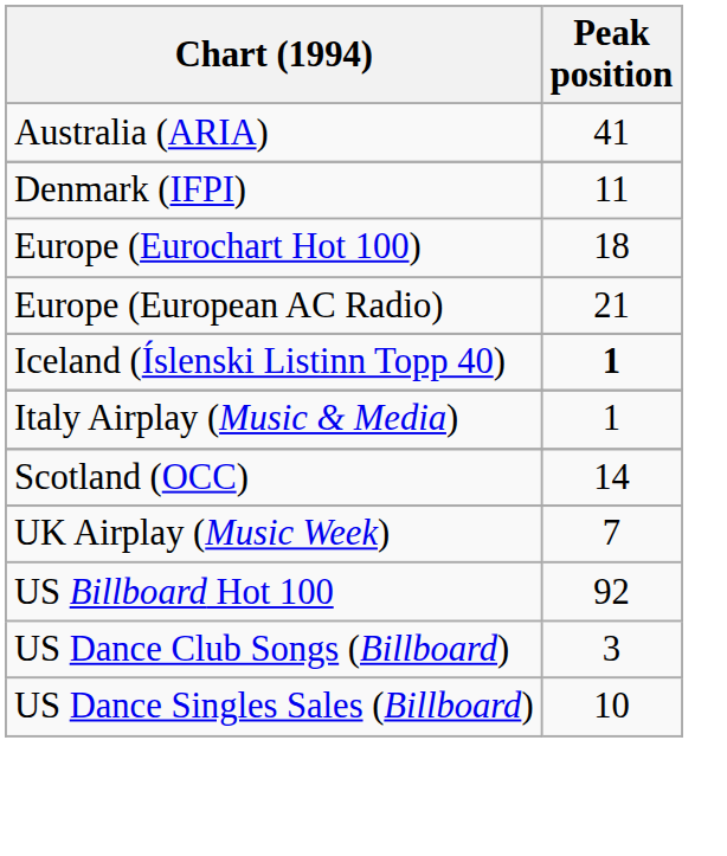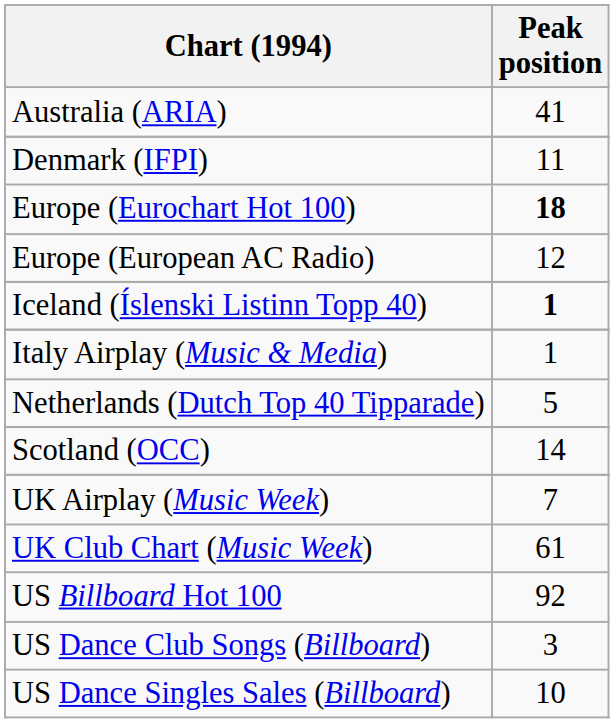Europe (Eurochart Hot 100) | Peak position: normal -> bold
Europe (European AC Radio) | Peak position: 21 -> 12
+ row: Netherlands (Dutch Top 40 Tipparade) | 5
+ row: UK Club Chart (Music Week) | 61
